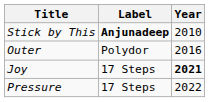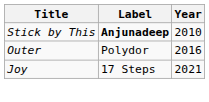Joy | Year: bold -> normal
- row: Pressure | 17 Steps | 2022
